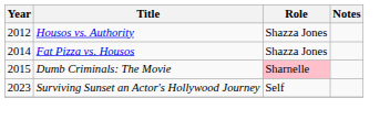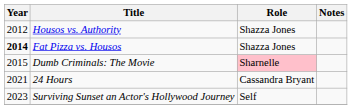Fat Pizza vs. Housos | Year: normal -> bold
+ row: 2021 | 24 Hours | Cassandra Bryant
